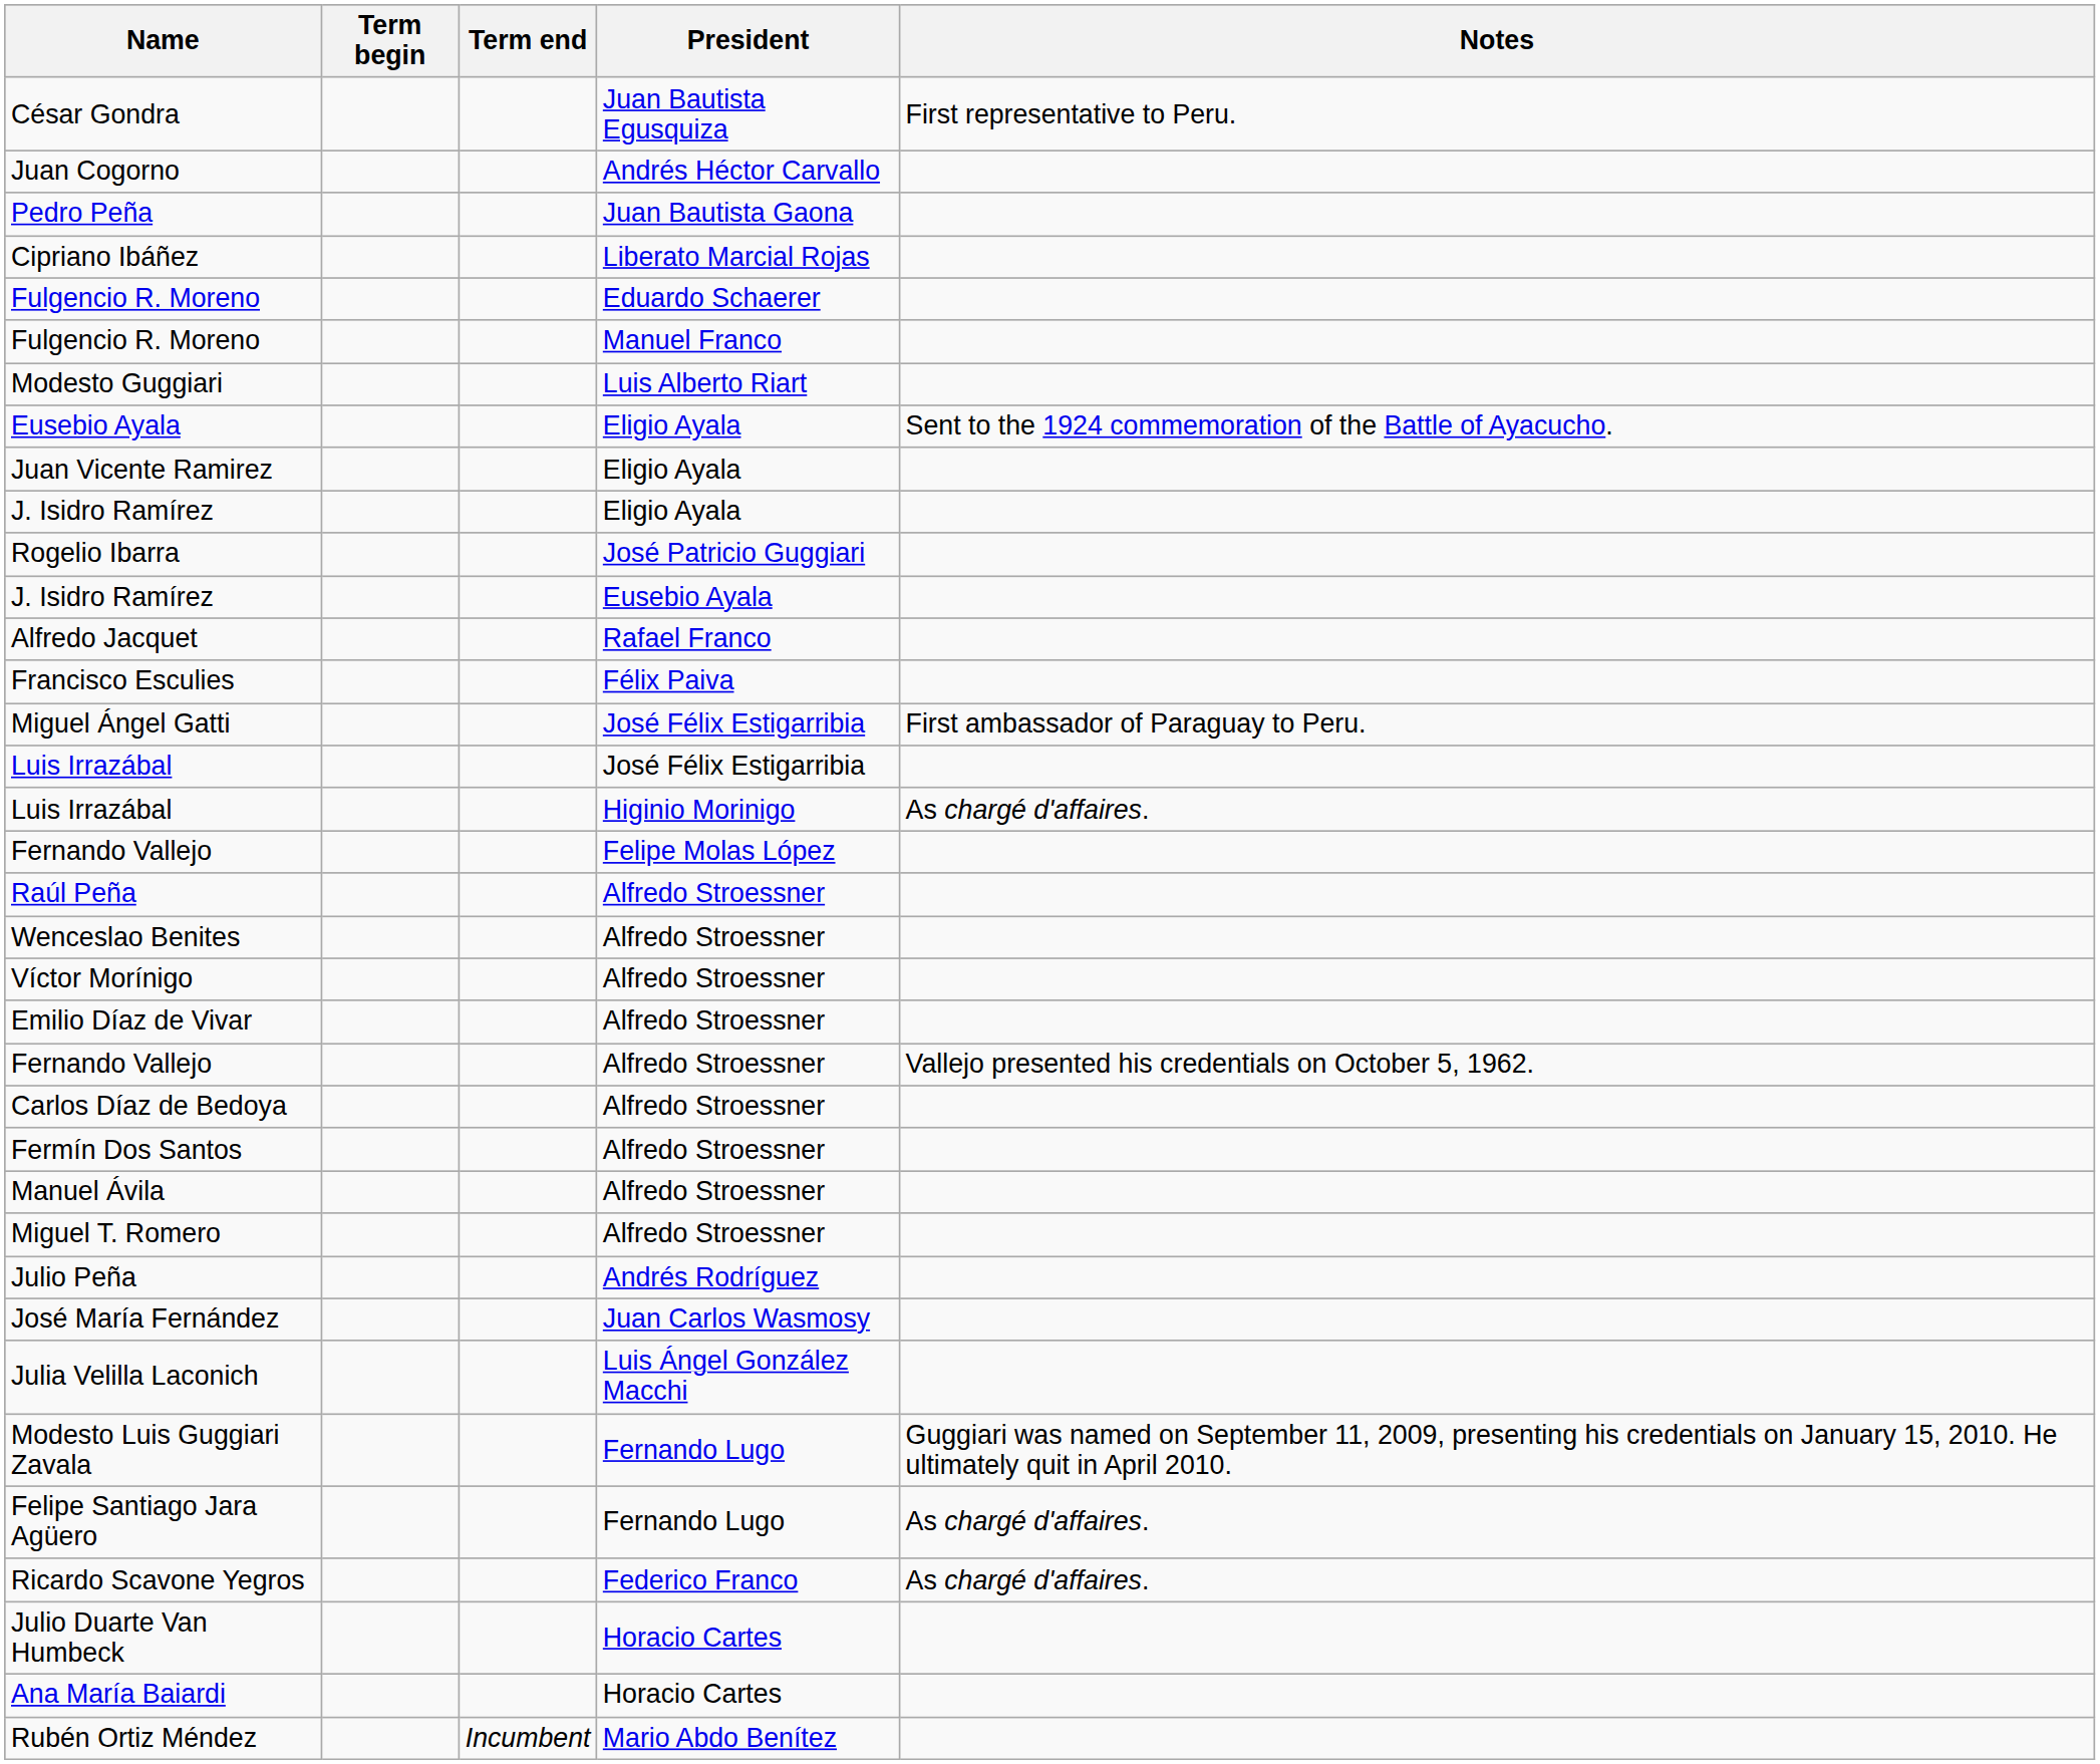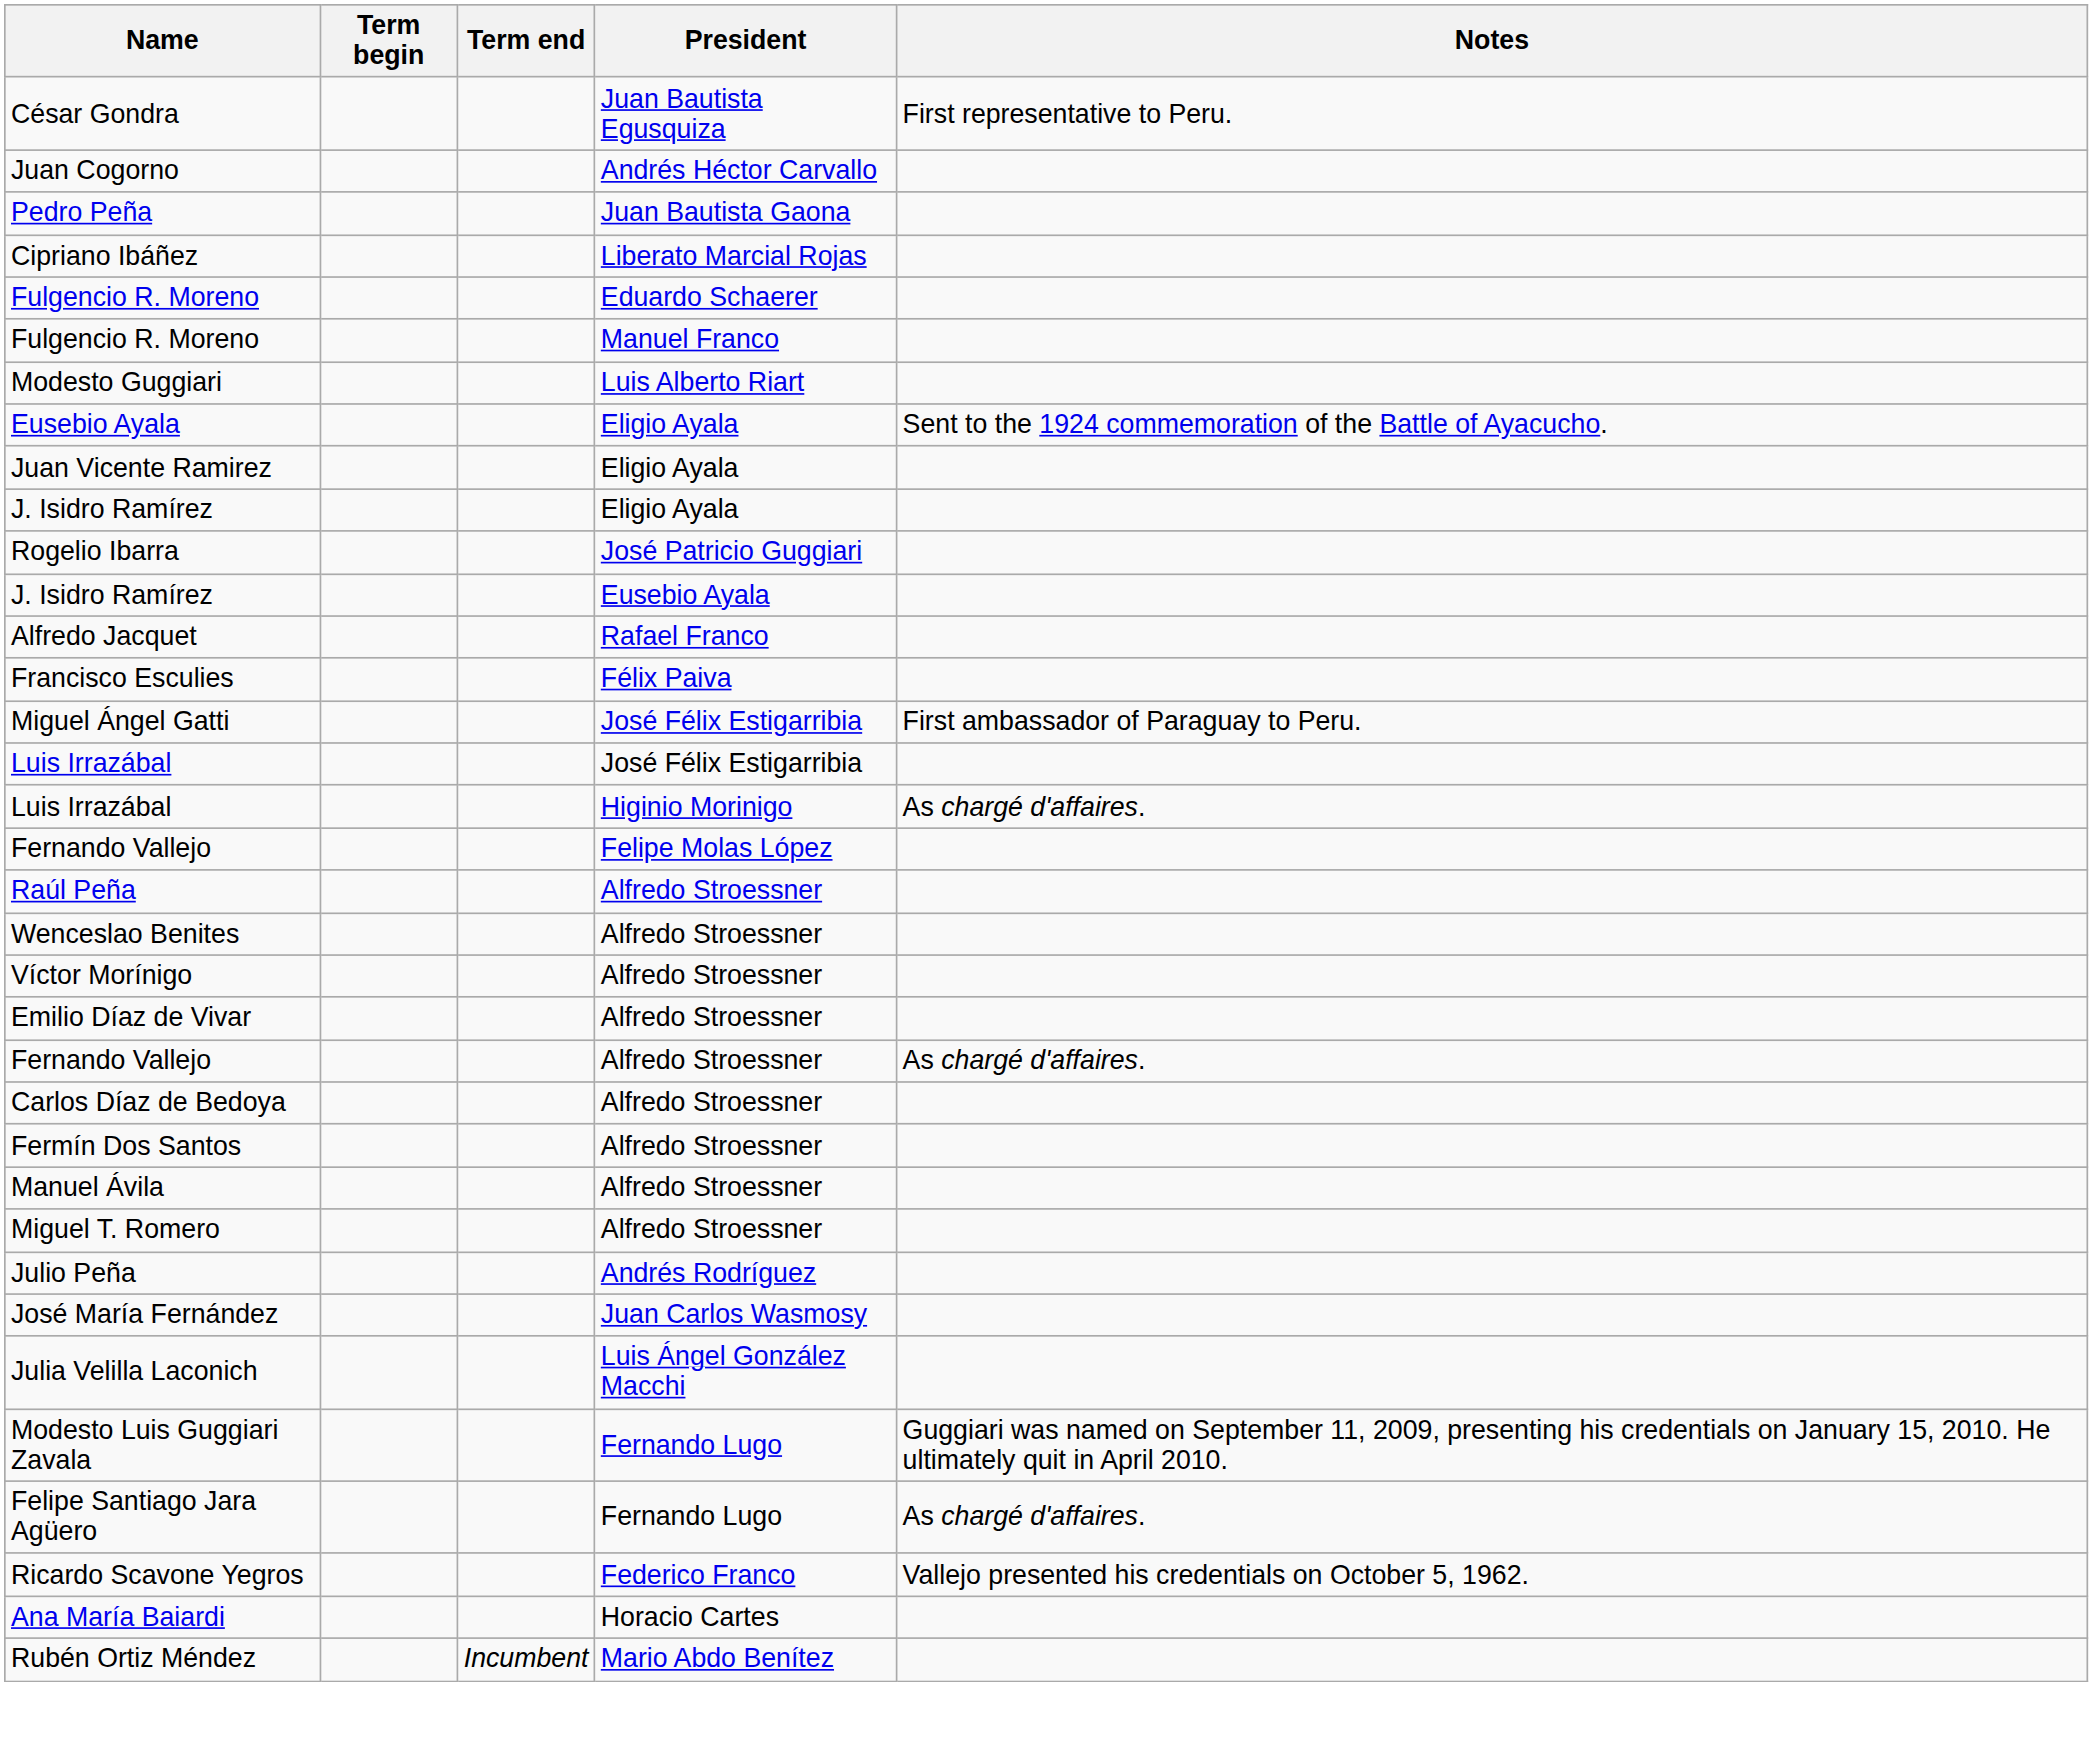Fernando Vallejo / Alfredo Stroessner | Notes: Vallejo presented his credentials on October 5, 1962. -> As chargé d'affaires.
Ricardo Scavone Yegros | Notes: As chargé d'affaires. -> Vallejo presented his credentials on October 5, 1962.
- row: Julio Duarte Van Humbeck | Horacio Cartes
